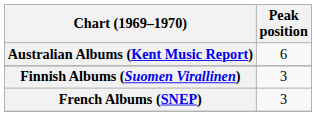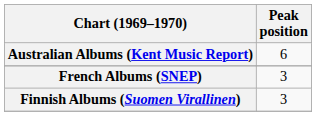rows swapped: Finnish Albums (Suomen Virallinen) <-> French Albums (SNEP)
